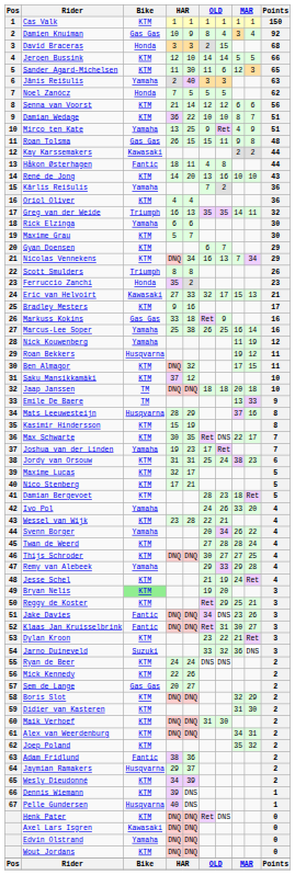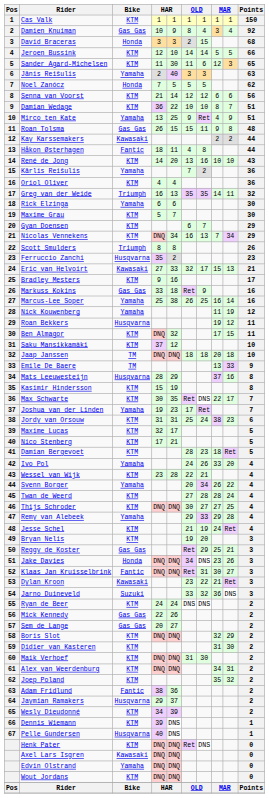Ferruccio Zanchi | Bike: Honda -> Husqvarna
Bryan Nelis | Bike: lightgreen background -> no background
Reggy de Koster | Bike: KTM -> Gas Gas
Jake Davies | Bike: Fantic -> Honda
Dylan Kroon | Bike: KTM -> Kawasaki
Mick Kennedy | Bike: KTM -> Gas Gas
